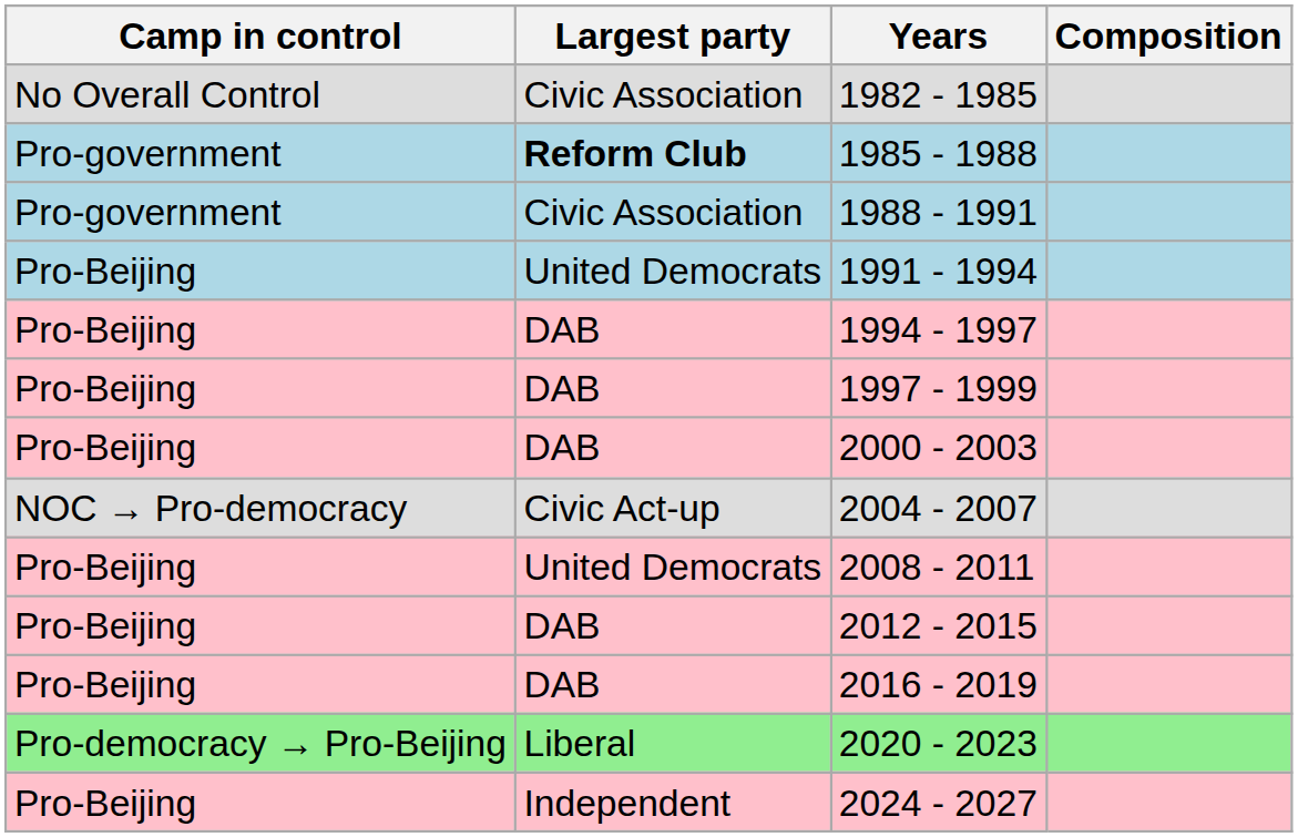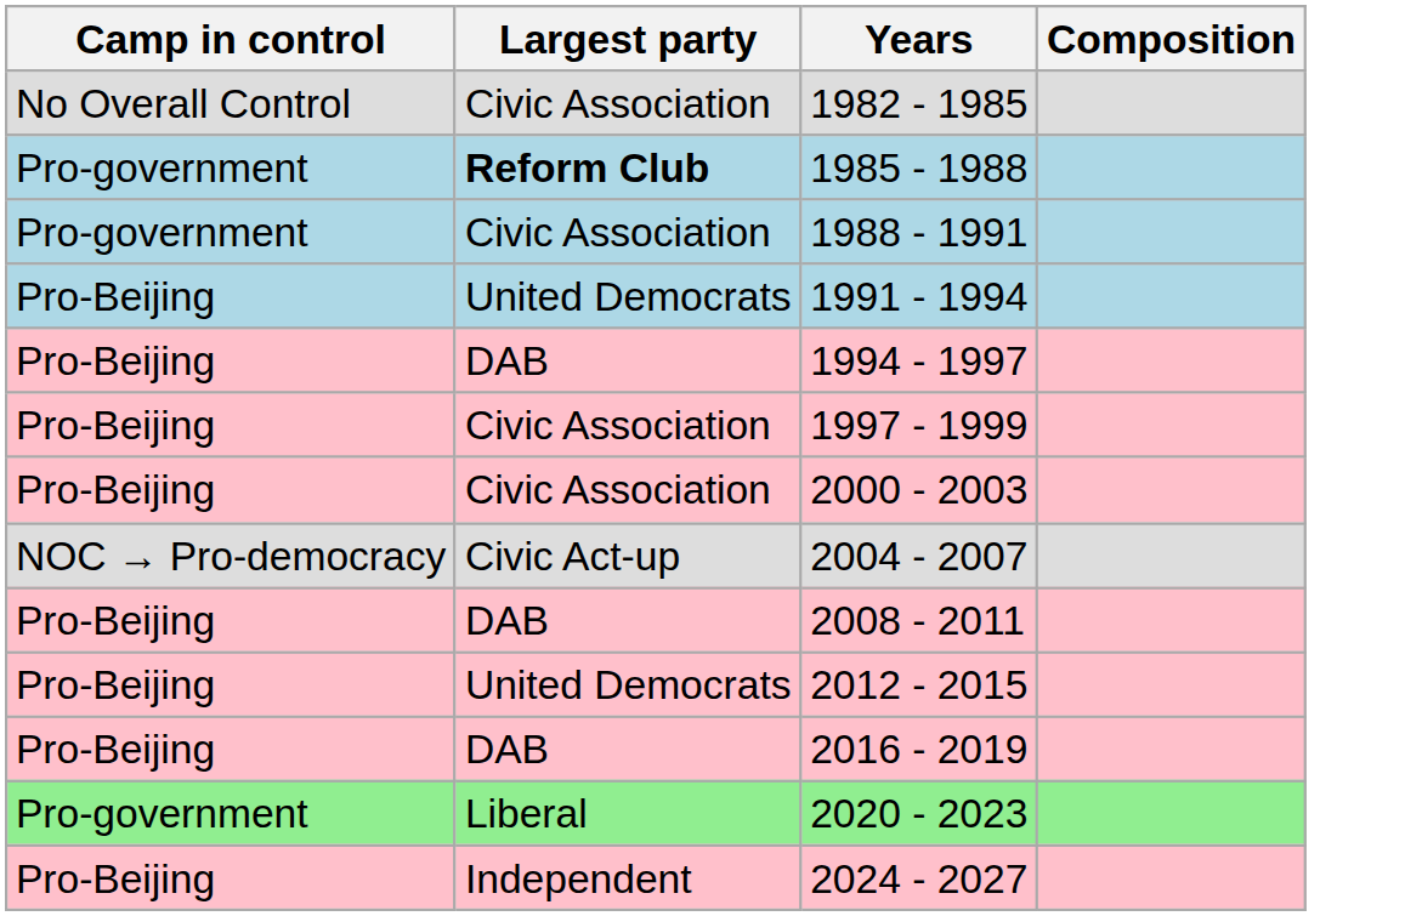1997 - 1999 | Largest party: DAB -> Civic Association
2000 - 2003 | Largest party: DAB -> Civic Association
2008 - 2011 | Largest party: United Democrats -> DAB
2012 - 2015 | Largest party: DAB -> United Democrats
2020 - 2023 | Camp in control: Pro-democracy → Pro-Beijing -> Pro-government
